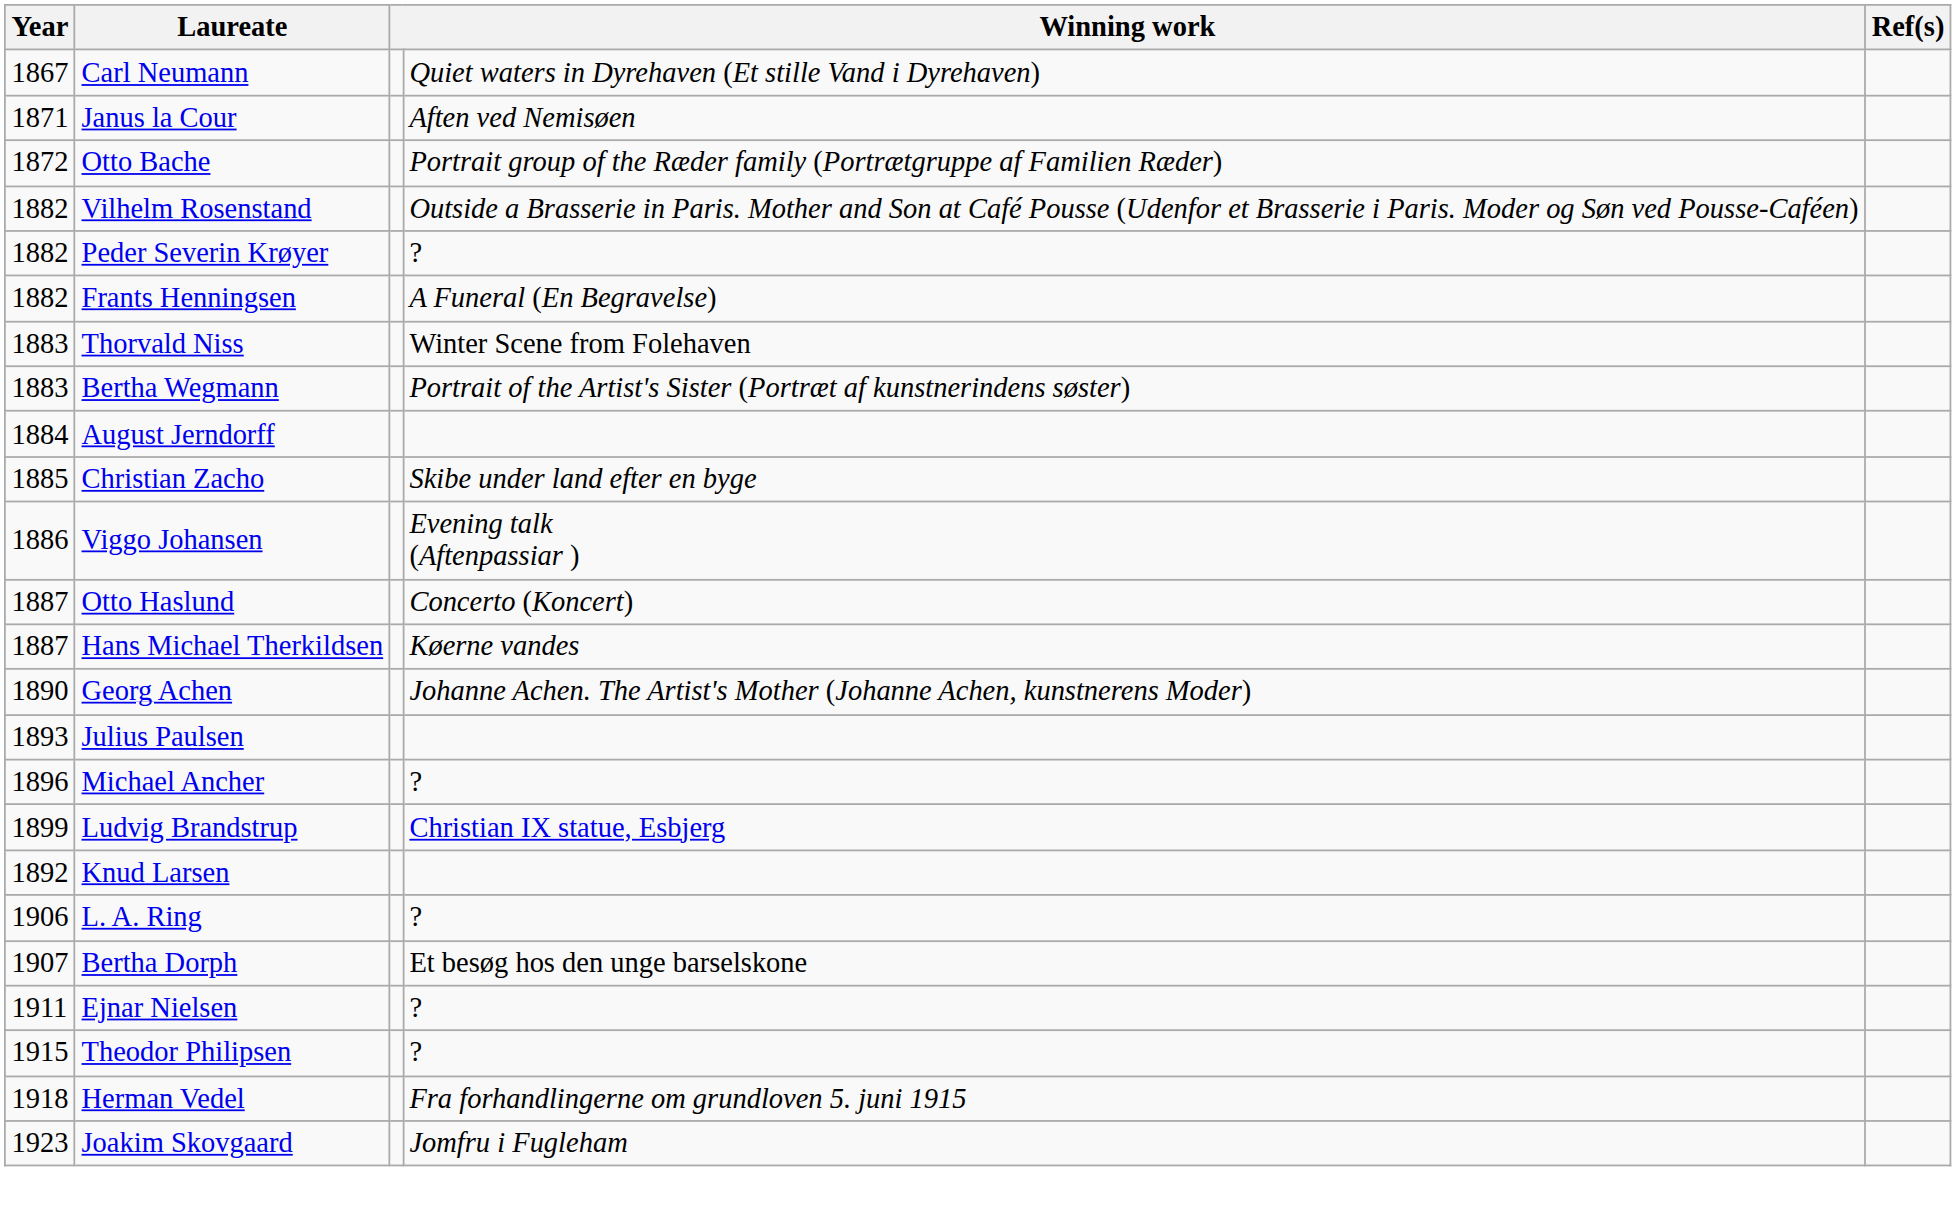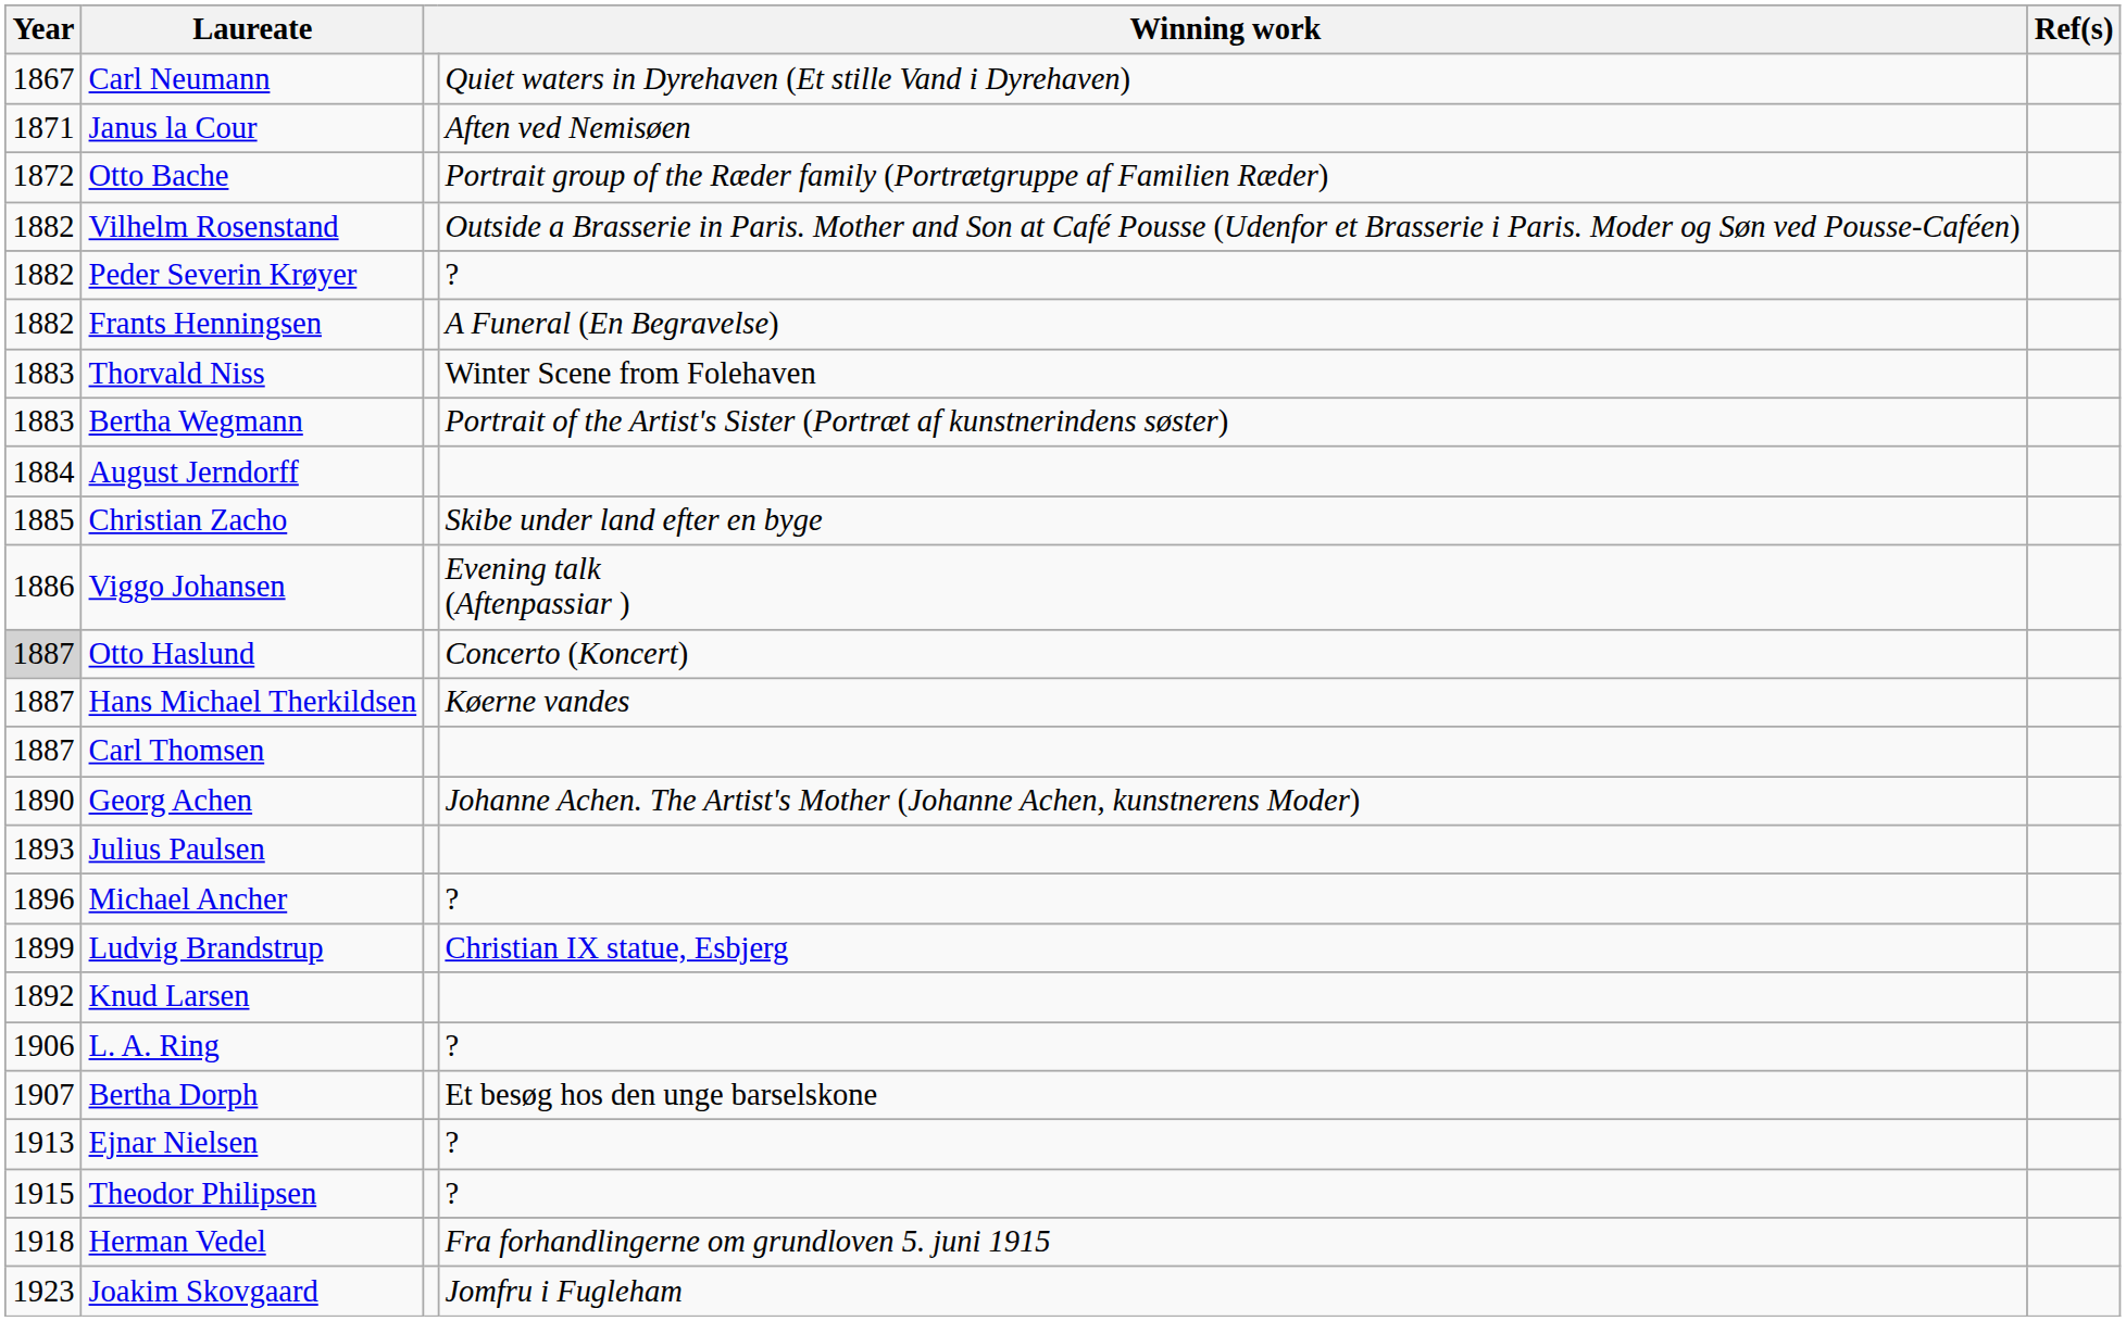Otto Haslund | Year: no background -> lightgrey background
+ row: 1887 | Carl Thomsen
Ejnar Nielsen | Year: 1911 -> 1913
